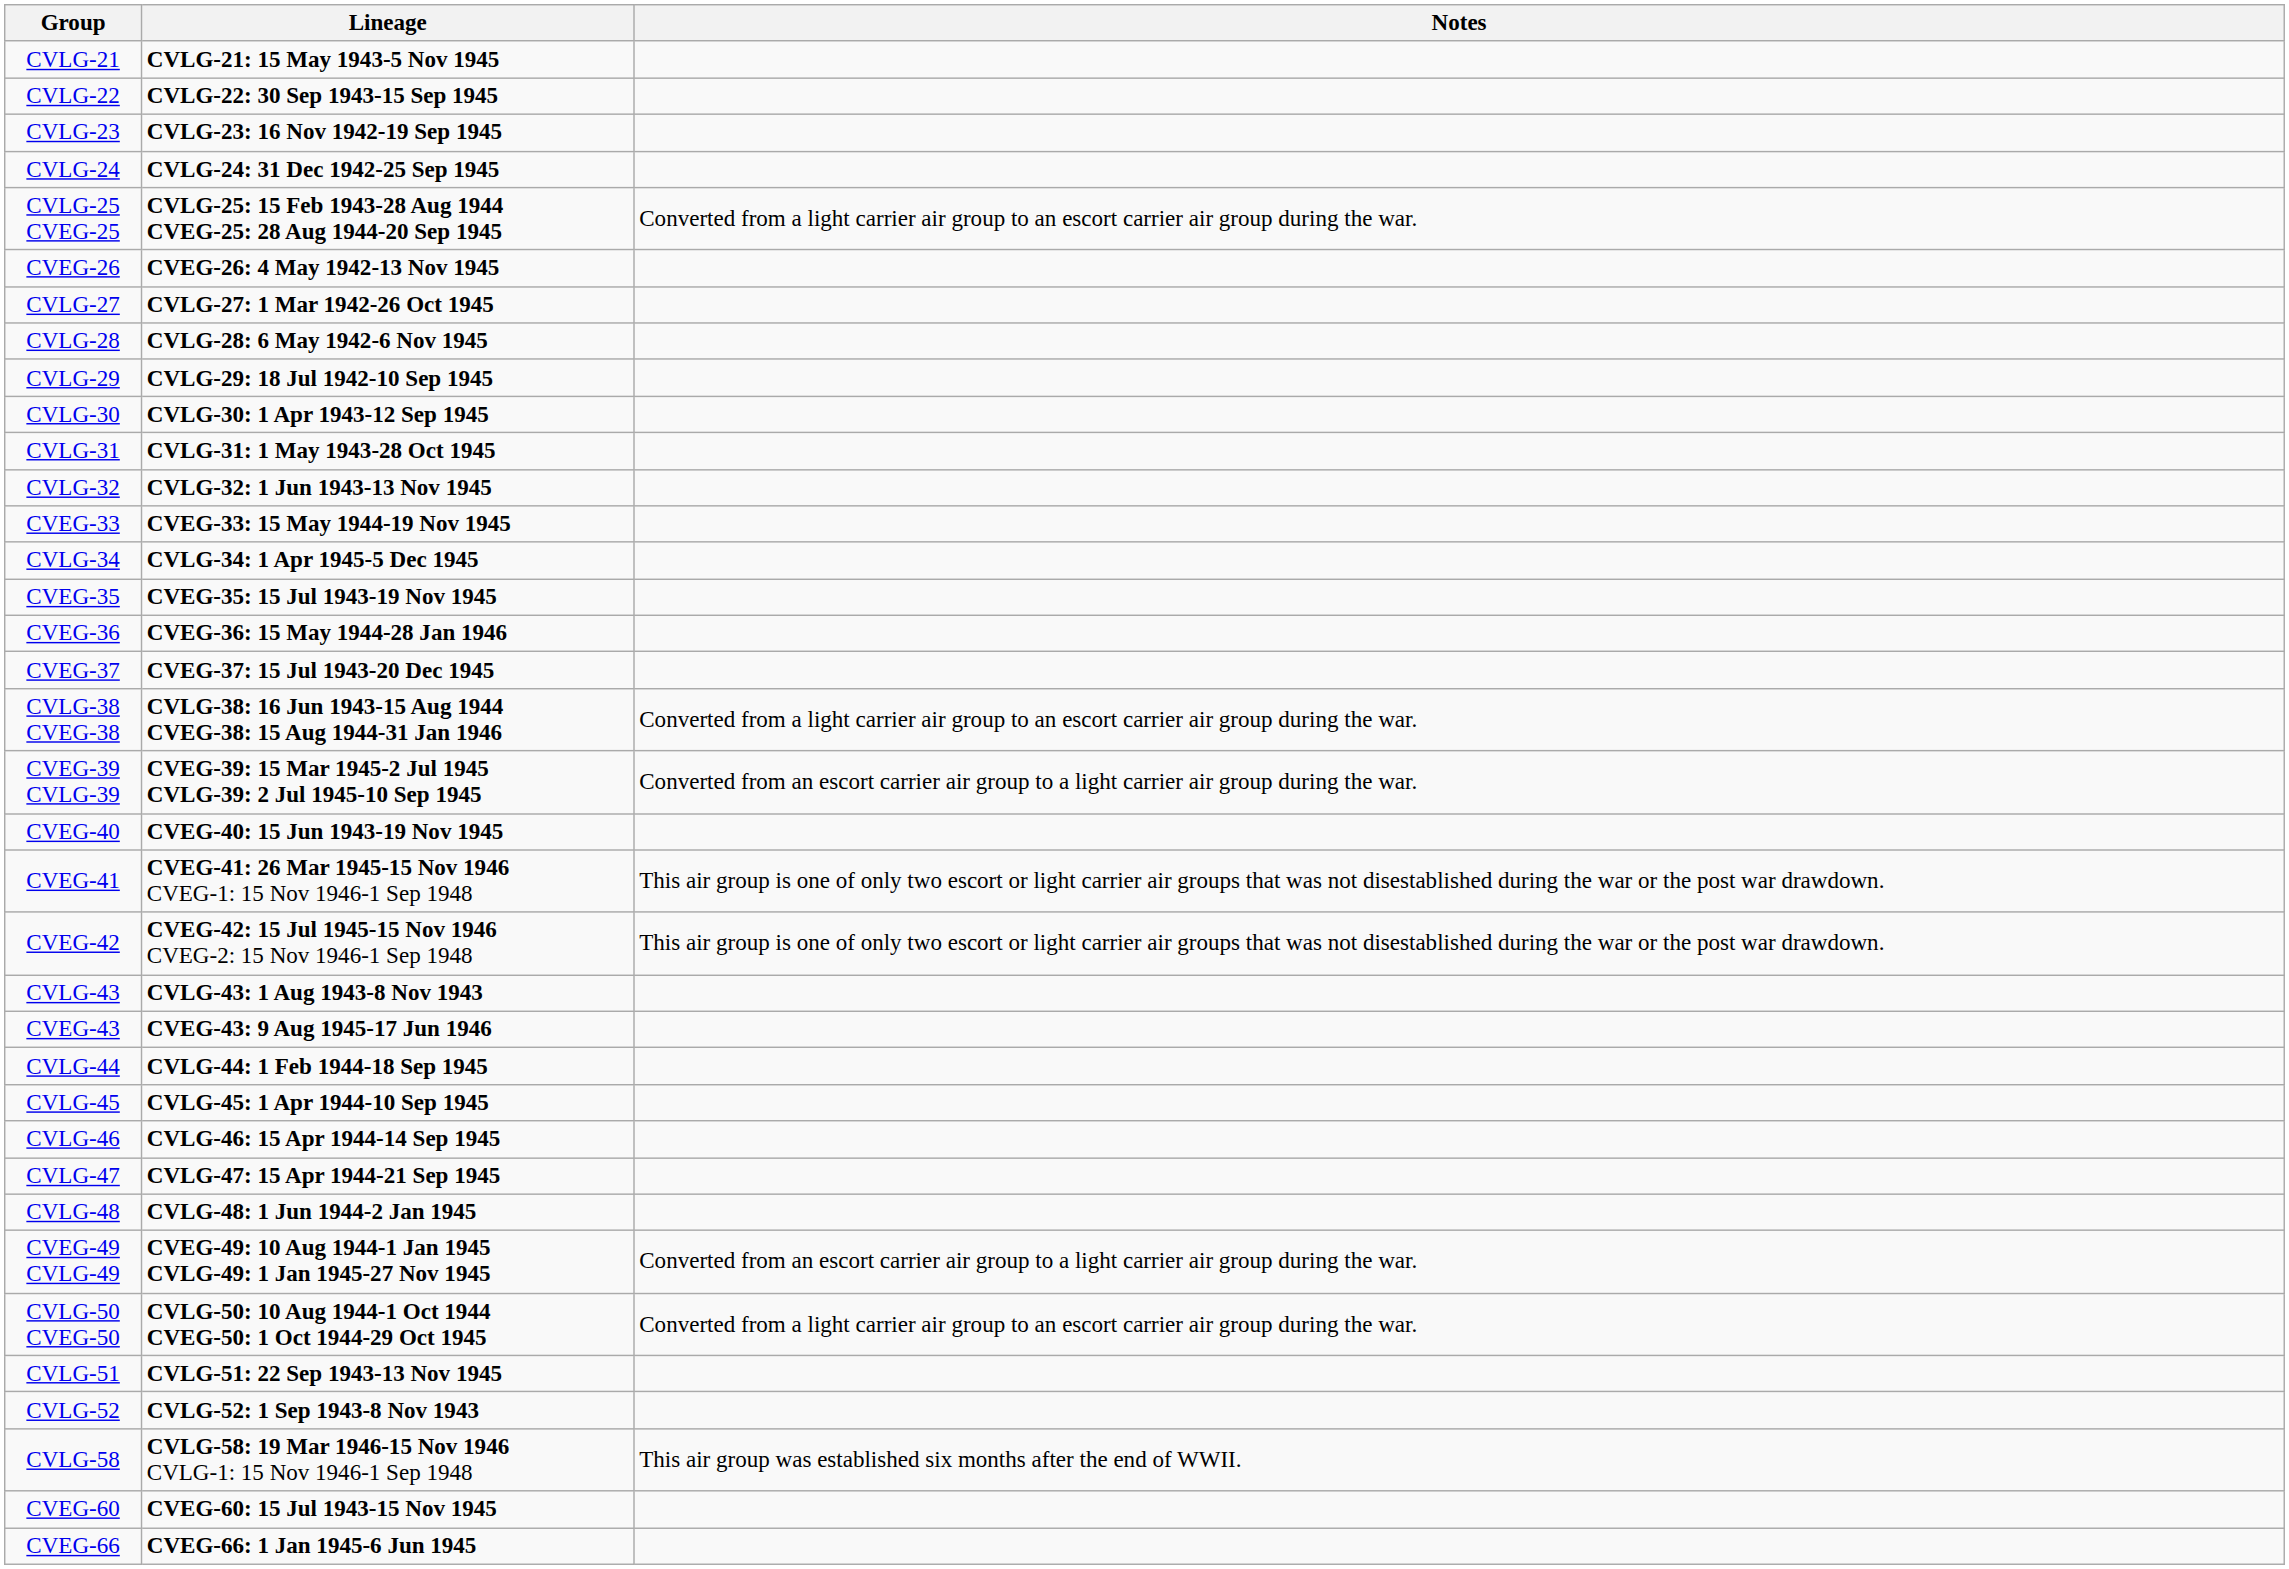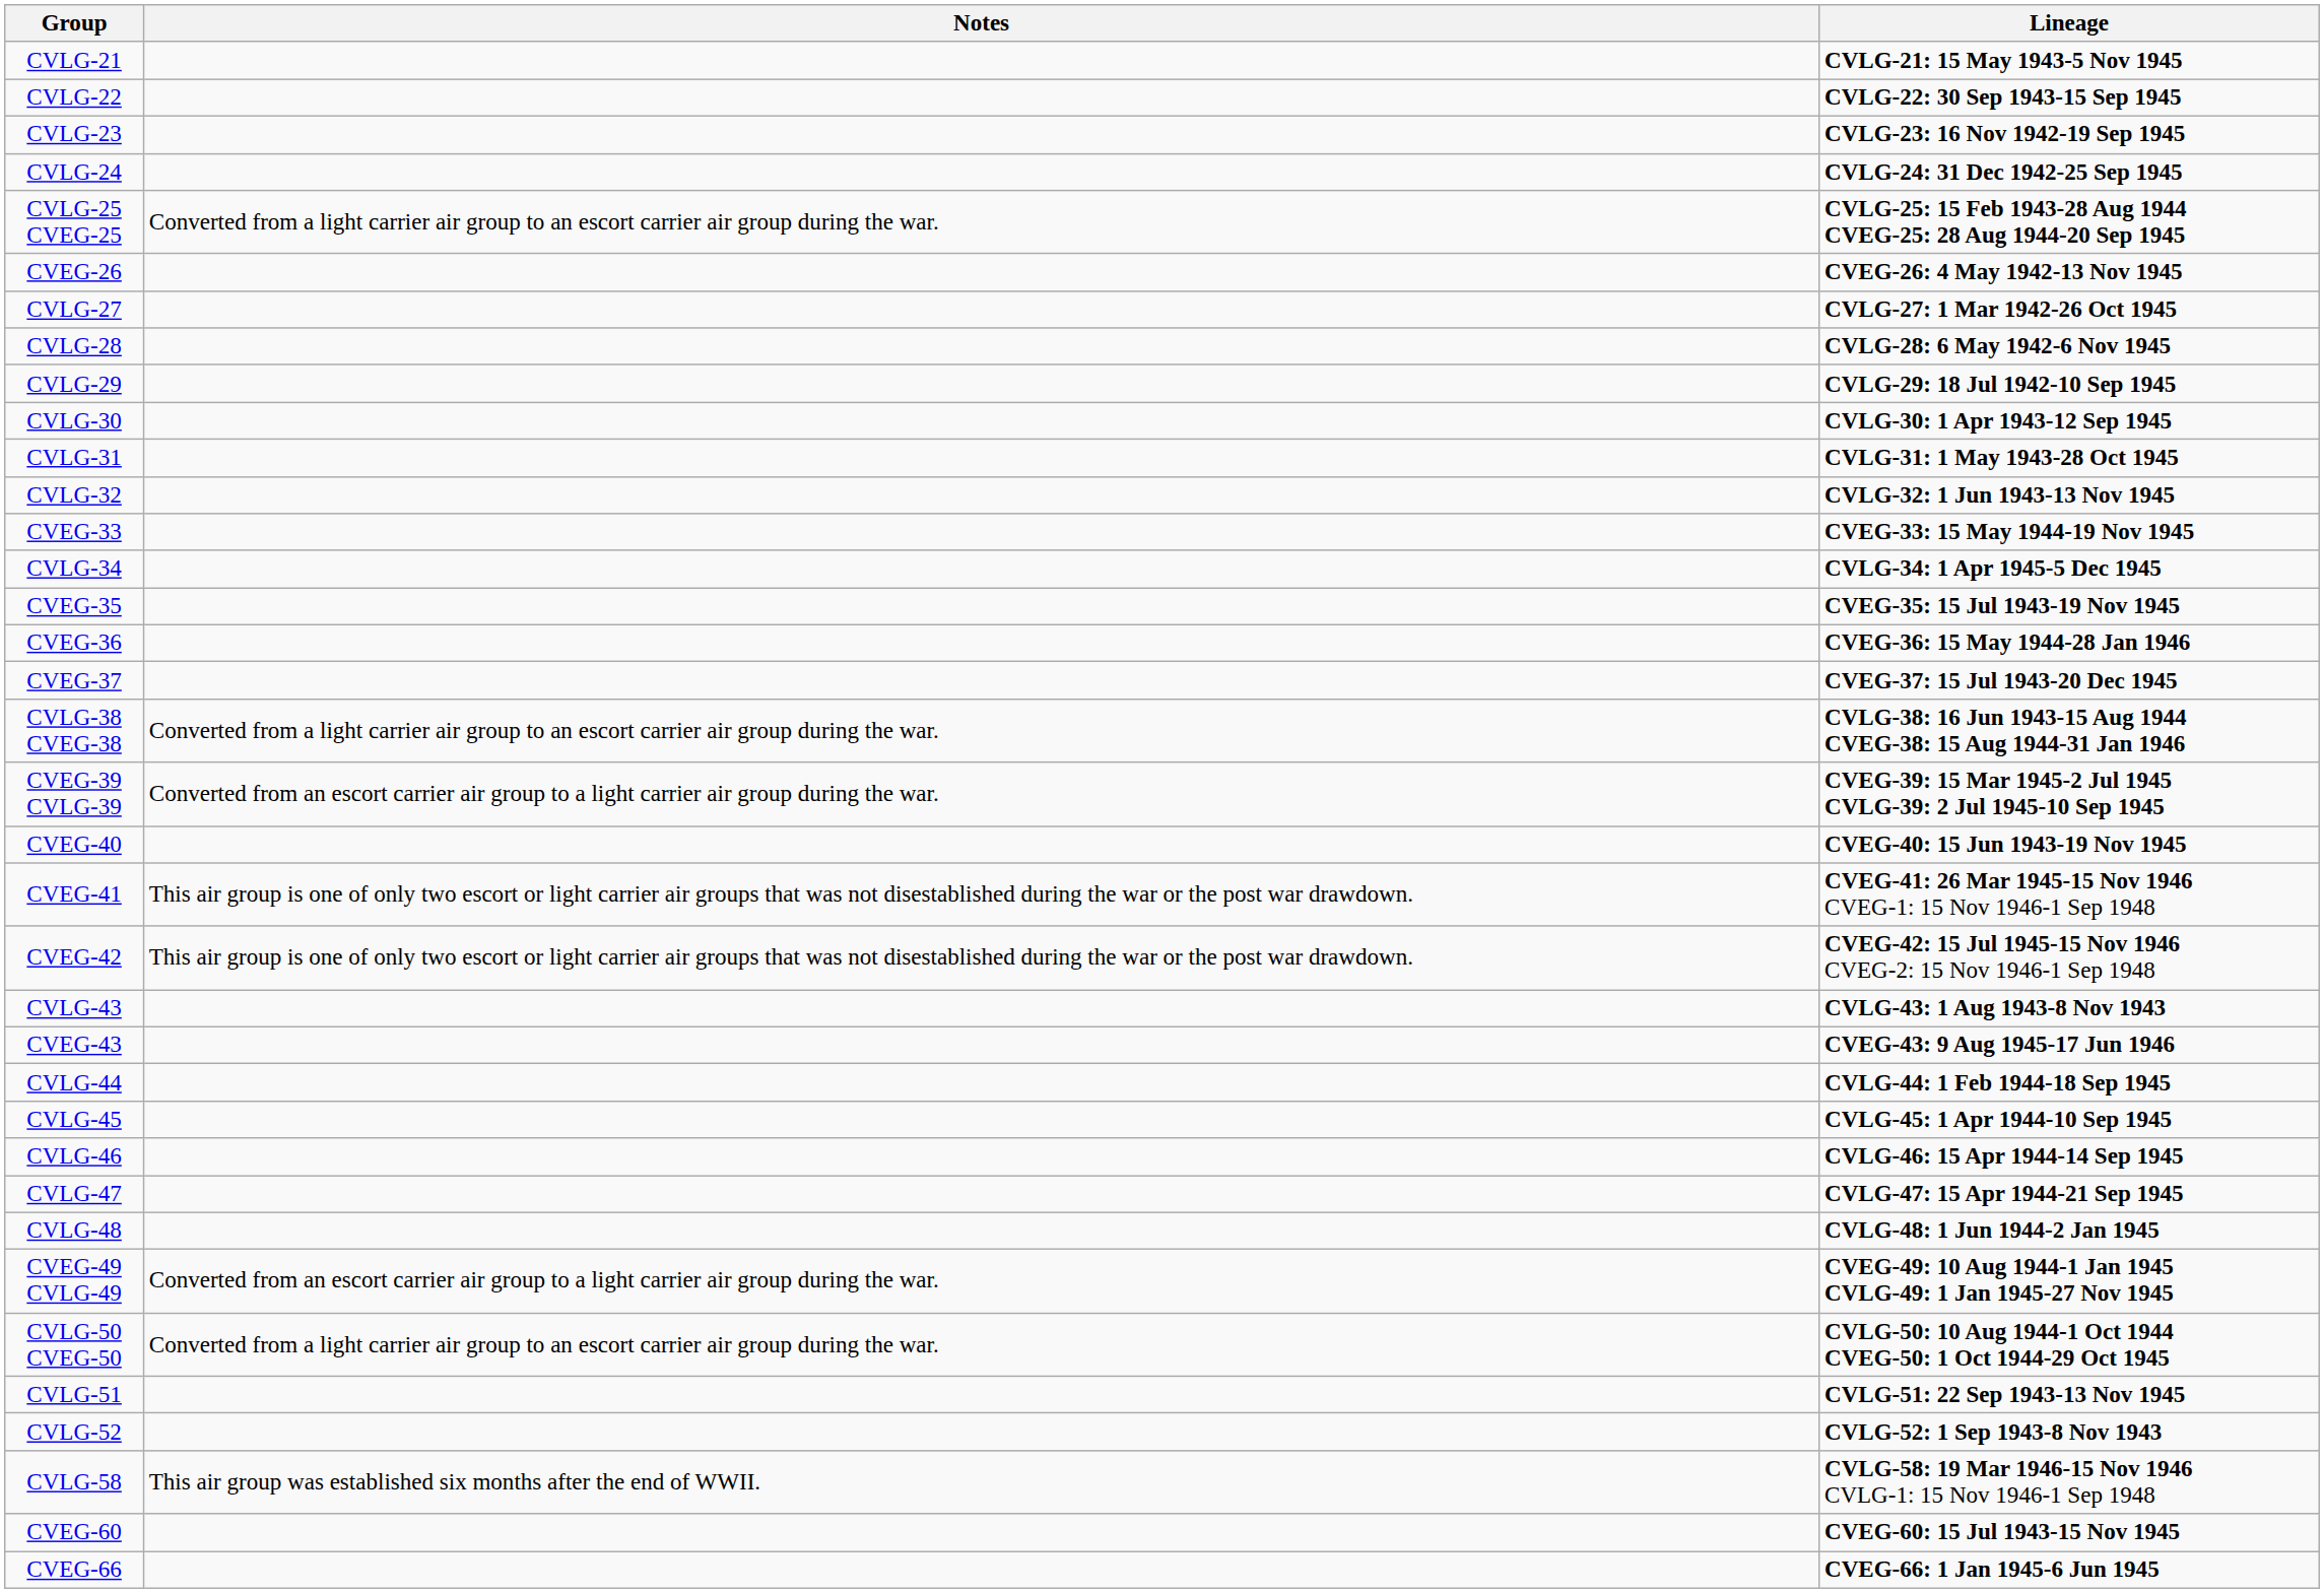columns swapped: Lineage <-> Notes
